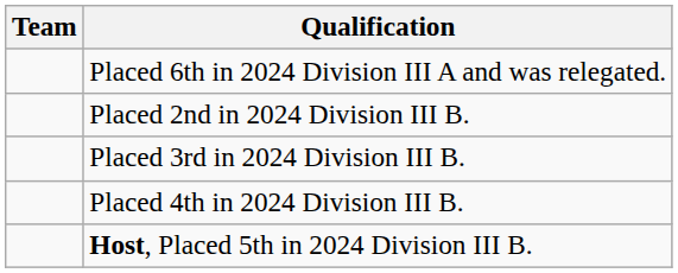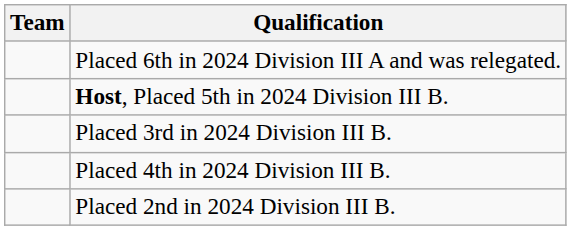rows swapped: Placed 2nd in 2024 Division III B. <-> Host, Placed 5th in 2024 Division III B.
